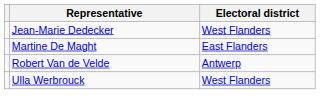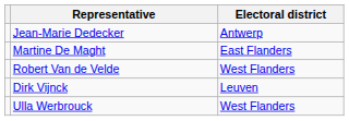Jean-Marie Dedecker | Electoral district: West Flanders -> Antwerp
Robert Van de Velde | Electoral district: Antwerp -> West Flanders
+ row: Dirk Vijnck | Leuven
